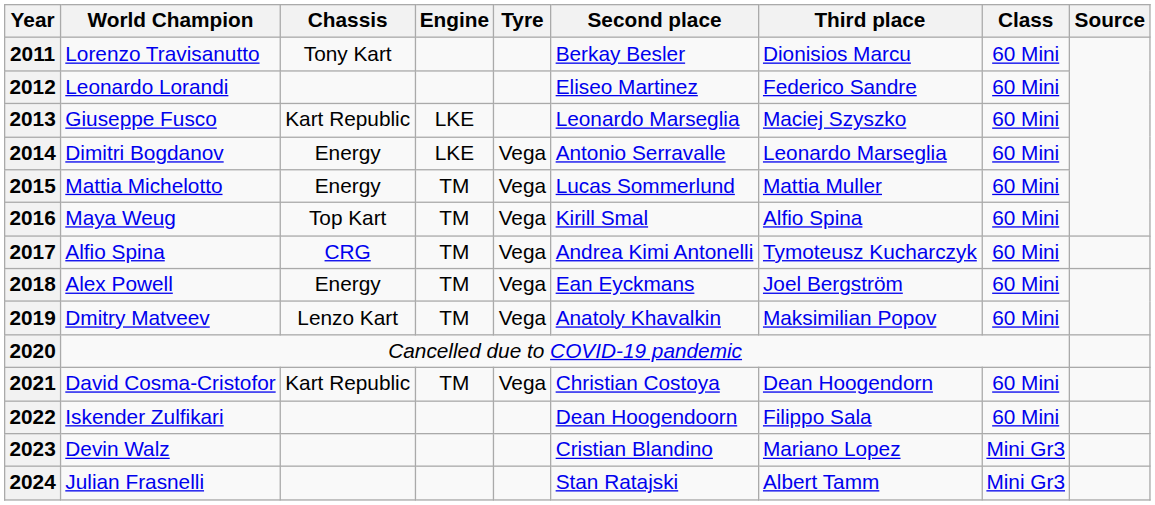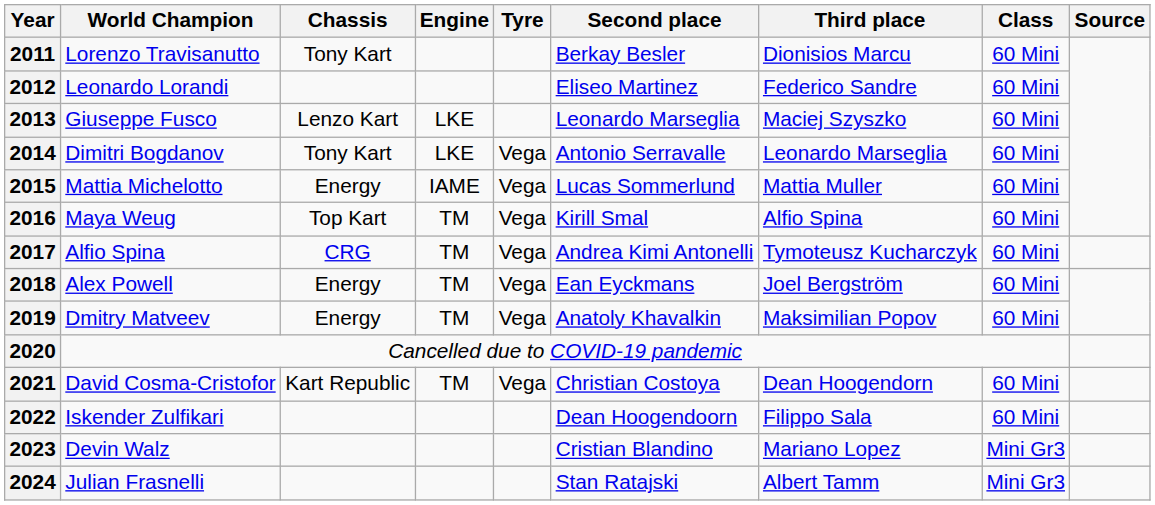2013 | Chassis: Kart Republic -> Lenzo Kart
2014 | Chassis: Energy -> Tony Kart
2015 | Engine: TM -> IAME
2019 | Chassis: Lenzo Kart -> Energy
